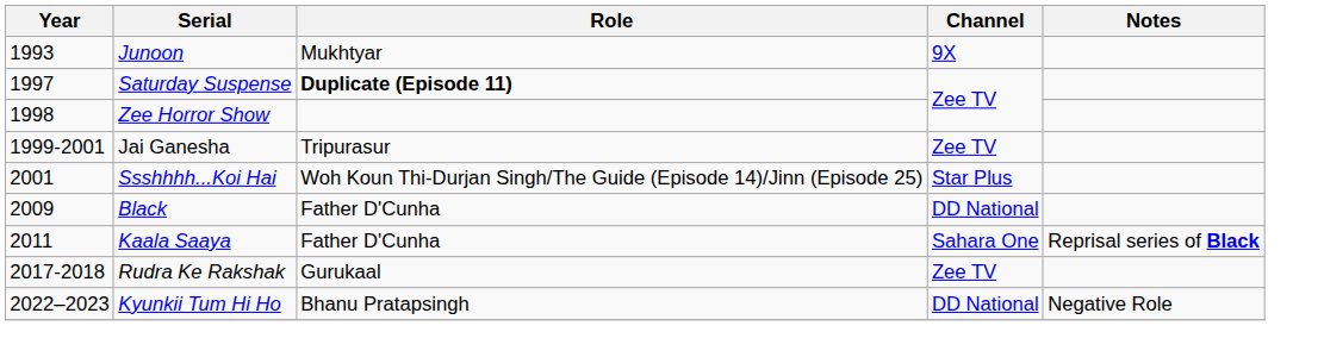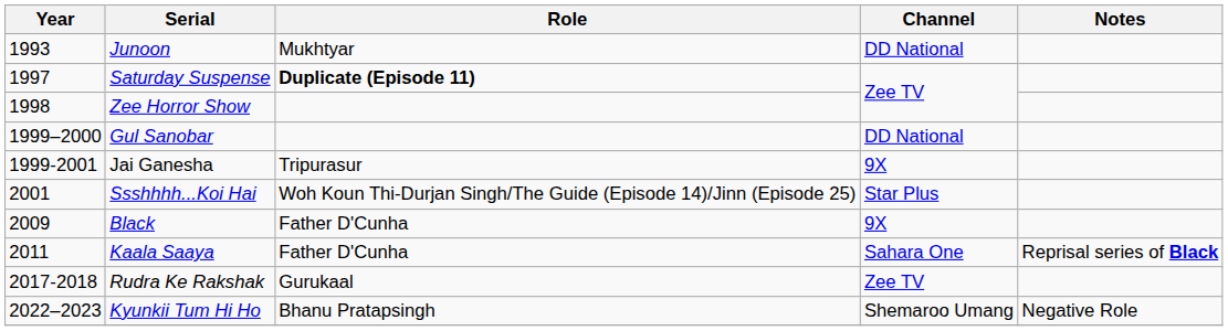Junoon | Channel: 9X -> DD National
+ row: 1999–2000 | Gul Sanobar | DD National
Jai Ganesha | Channel: Zee TV -> 9X
Black | Channel: DD National -> 9X
Kyunkii Tum Hi Ho | Channel: DD National -> Shemaroo Umang
